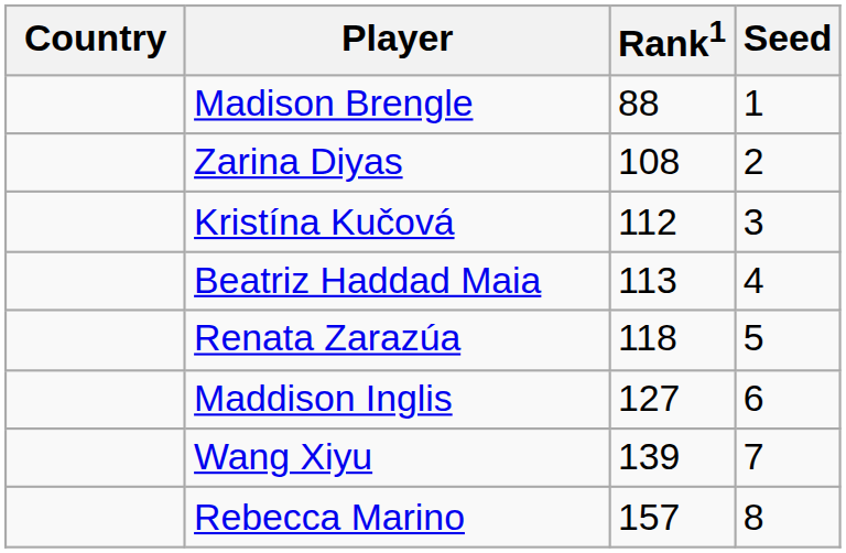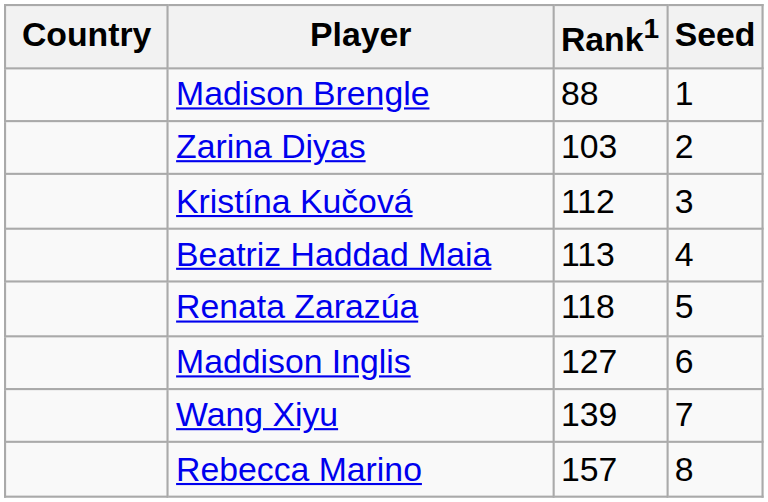Zarina Diyas | Rank1: 108 -> 103
